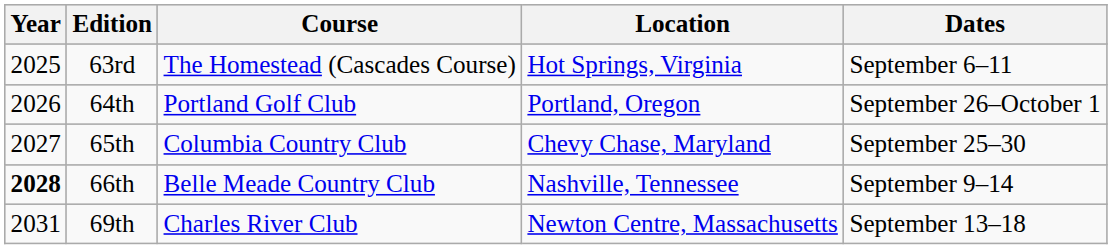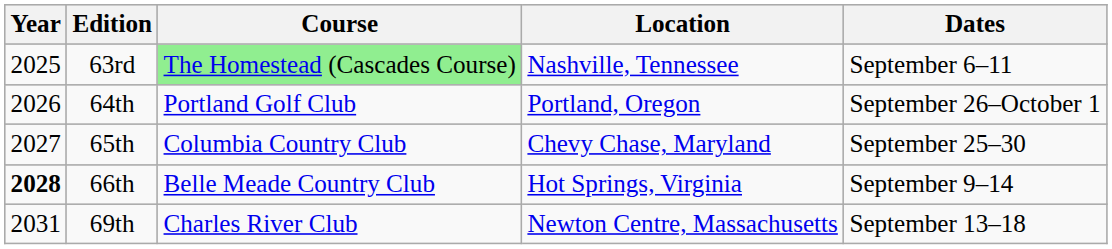63rd | Course: no background -> lightgreen background
63rd | Location: Hot Springs, Virginia -> Nashville, Tennessee
66th | Location: Nashville, Tennessee -> Hot Springs, Virginia
